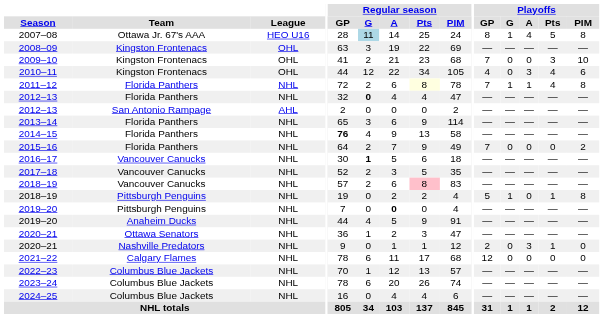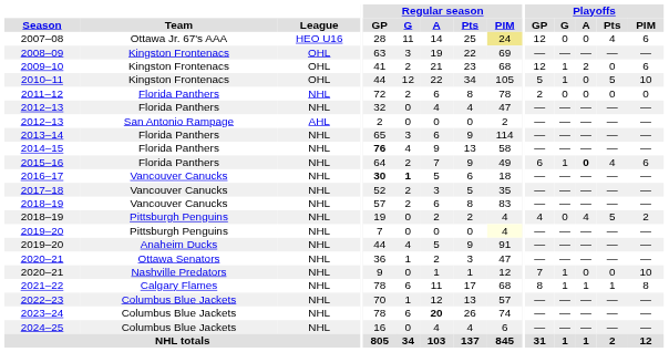2007–08 | Regular season / G: lightblue background -> no background
2007–08 | Regular season / PIM: no background -> khaki background
2007–08 | Playoffs / GP: 8 -> 12
2007–08 | Playoffs / G: 1 -> 0
2007–08 | Playoffs / A: 4 -> 0
2007–08 | Playoffs / Pts: 5 -> 4
2007–08 | Playoffs / PIM: 8 -> 6
2009–10 | Playoffs / GP: 7 -> 12
2009–10 | Playoffs / G: 0 -> 1
2009–10 | Playoffs / A: 0 -> 2
2009–10 | Playoffs / Pts: 3 -> 0
2009–10 | Playoffs / PIM: 10 -> 6
2010–11 | Playoffs / GP: 4 -> 5
2010–11 | Playoffs / G: 0 -> 1
2010–11 | Playoffs / A: 3 -> 0
2010–11 | Playoffs / Pts: 4 -> 5
2010–11 | Playoffs / PIM: 6 -> 10
2011–12 | Regular season / Pts: lightyellow background -> no background
2011–12 | Playoffs / GP: 7 -> 2
2011–12 | Playoffs / G: 1 -> 0
2011–12 | Playoffs / A: 1 -> 0
2011–12 | Playoffs / Pts: 4 -> 0
2011–12 | Playoffs / PIM: 8 -> 0
2012–13 / Florida Panthers | Regular season / G: bold -> normal
2015–16 | Playoffs / GP: 7 -> 6
2015–16 | Playoffs / G: 0 -> 1
2015–16 | Playoffs / A: normal -> bold
2015–16 | Playoffs / Pts: 0 -> 4
2015–16 | Playoffs / PIM: 2 -> 6
2016–17 | Regular season / GP: normal -> bold
2018–19 / Vancouver Canucks | Regular season / Pts: pink background -> no background
2018–19 / Pittsburgh Penguins | Playoffs / GP: 5 -> 4
2018–19 / Pittsburgh Penguins | Playoffs / G: 1 -> 0
2018–19 / Pittsburgh Penguins | Playoffs / A: 0 -> 4
2018–19 / Pittsburgh Penguins | Playoffs / Pts: 1 -> 5
2018–19 / Pittsburgh Penguins | Playoffs / PIM: 8 -> 2
2019–20 / Pittsburgh Penguins | Regular season / A: bold -> normal
2019–20 / Pittsburgh Penguins | Regular season / PIM: no background -> lightyellow background
2020–21 / Nashville Predators | Playoffs / GP: 2 -> 7
2020–21 / Nashville Predators | Playoffs / G: 0 -> 1
2020–21 / Nashville Predators | Playoffs / A: 3 -> 0
2020–21 / Nashville Predators | Playoffs / Pts: 1 -> 0
2020–21 / Nashville Predators | Playoffs / PIM: 0 -> 10
2021–22 | Playoffs / GP: 12 -> 8
2021–22 | Playoffs / G: 0 -> 1
2021–22 | Playoffs / A: 0 -> 1
2021–22 | Playoffs / Pts: 0 -> 1
2021–22 | Playoffs / PIM: 0 -> 8
2023–24 | Regular season / A: normal -> bold
